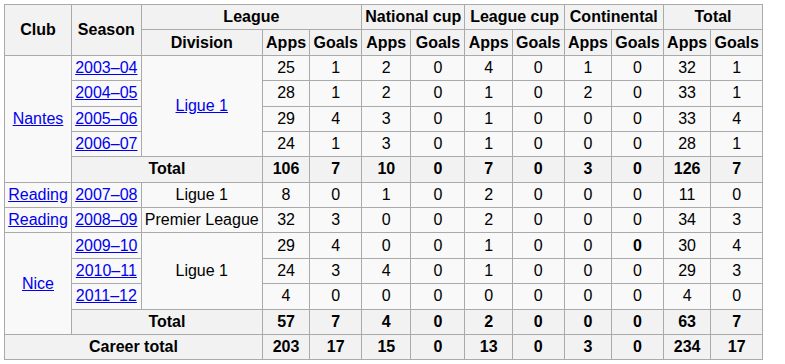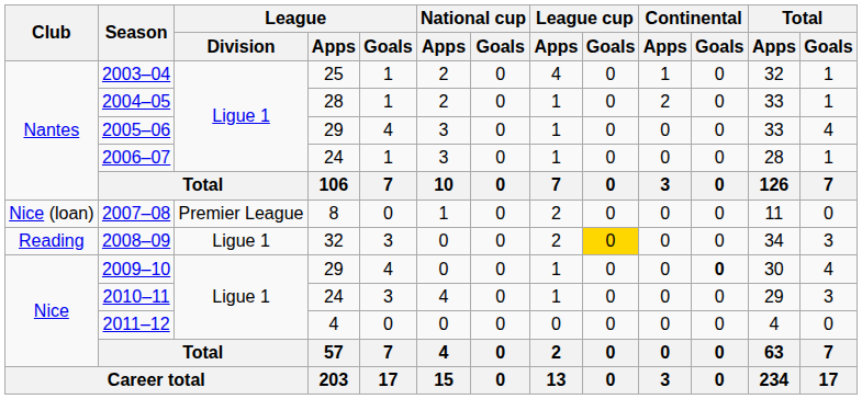2007–08 | Club: Reading -> Nice (loan)
2007–08 | League / Division: Ligue 1 -> Premier League
2008–09 | League / Division: Premier League -> Ligue 1
2008–09 | League cup / Goals: no background -> gold background
